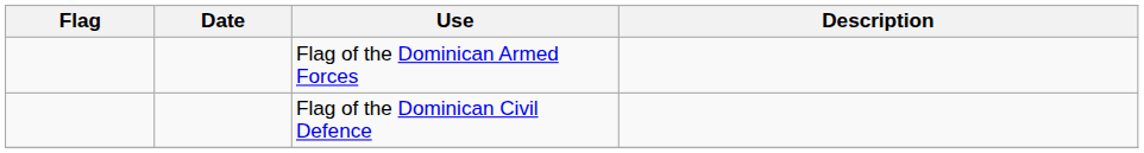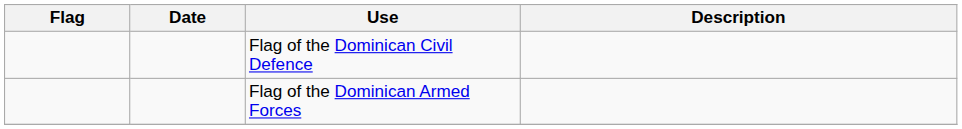rows swapped: Flag of the Dominican Armed Forces <-> Flag of the Dominican Civil Defence
